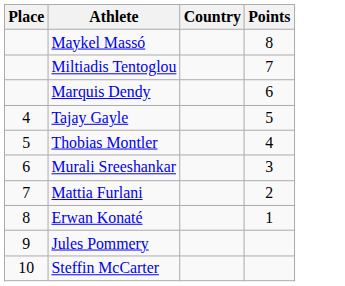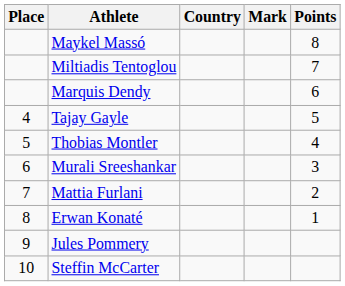+ column: Mark
